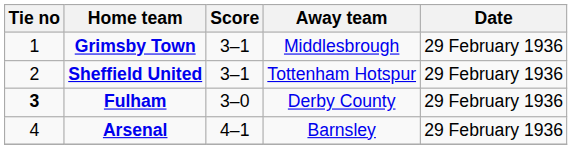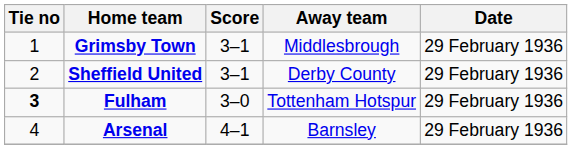Sheffield United | Away team: Tottenham Hotspur -> Derby County
Fulham | Away team: Derby County -> Tottenham Hotspur
